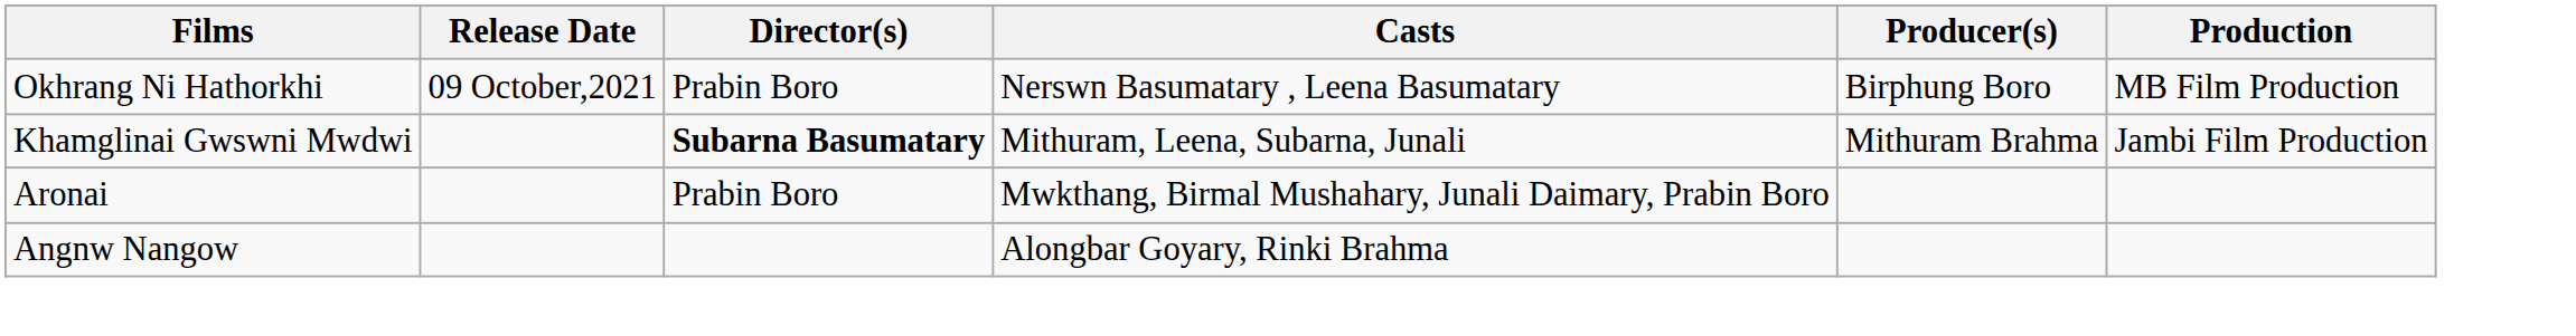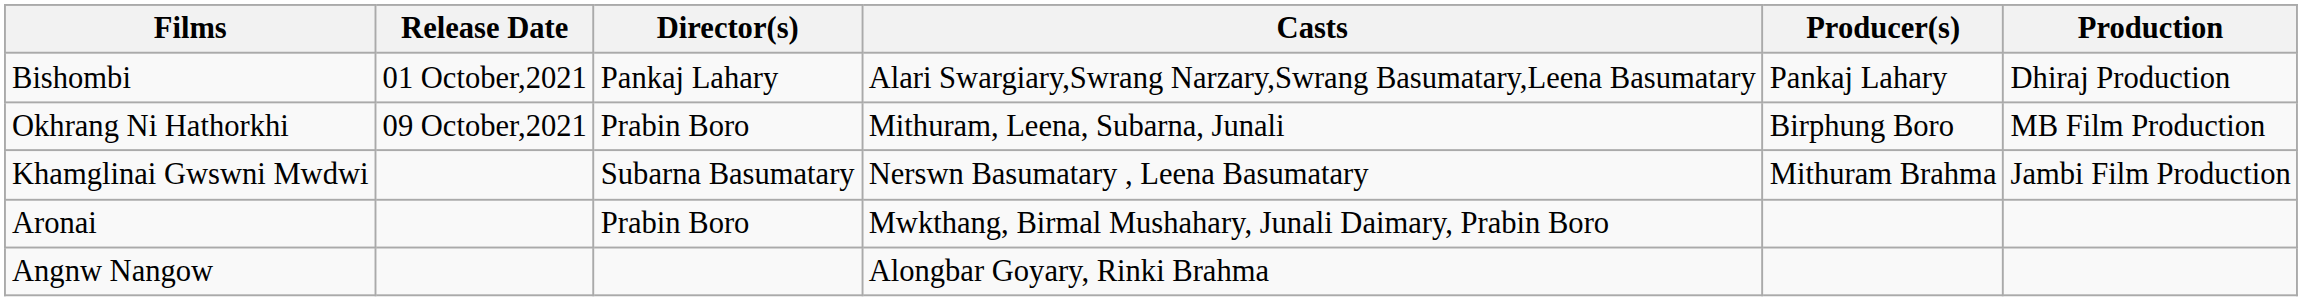+ row: Bishombi | 01 October,2021 | Pankaj Lahary | Alari Swargiary,Swrang Narzary,Swrang Basumatary,Leena Basumatary | Pankaj Lahary | Dhiraj Production
Okhrang Ni Hathorkhi | Casts: Nerswn Basumatary , Leena Basumatary -> Mithuram, Leena, Subarna, Junali
Khamglinai Gwswni Mwdwi | Director(s): bold -> normal
Khamglinai Gwswni Mwdwi | Casts: Mithuram, Leena, Subarna, Junali -> Nerswn Basumatary , Leena Basumatary
